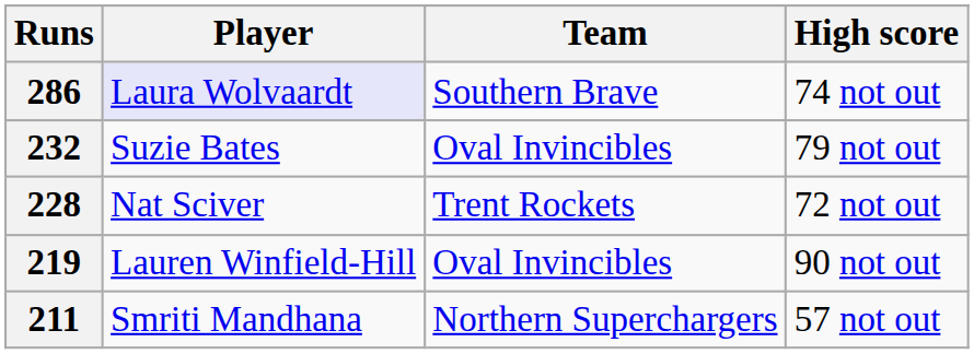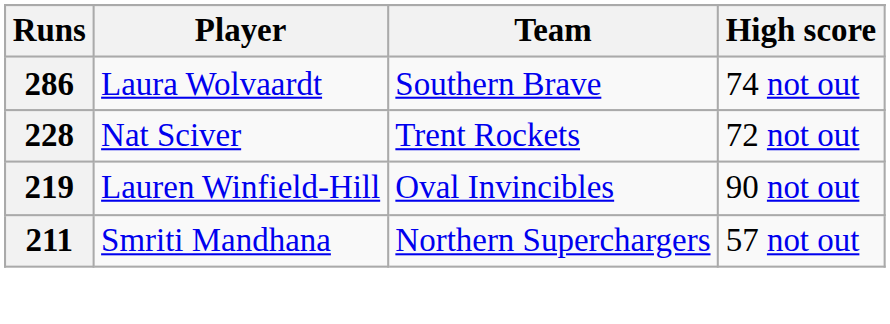286 | Player: lavender background -> no background
- row: 232 | Suzie Bates | Oval Invincibles | 79 not out
